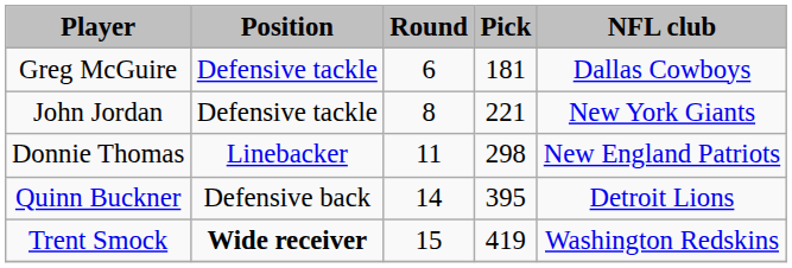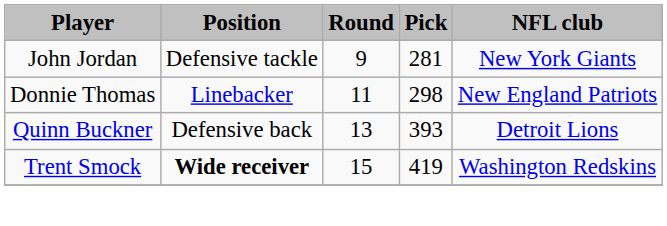- row: Greg McGuire | Defensive tackle | 6 | 181 | Dallas Cowboys
John Jordan | Round: 8 -> 9
John Jordan | Pick: 221 -> 281
Quinn Buckner | Round: 14 -> 13
Quinn Buckner | Pick: 395 -> 393
